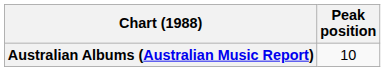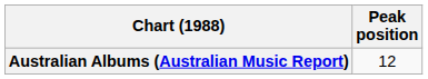Australian Albums (Australian Music Report) | Peak position: 10 -> 12
